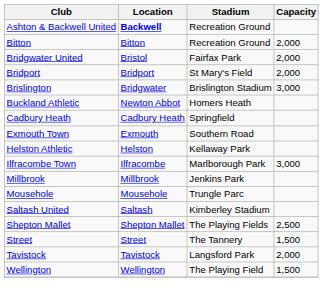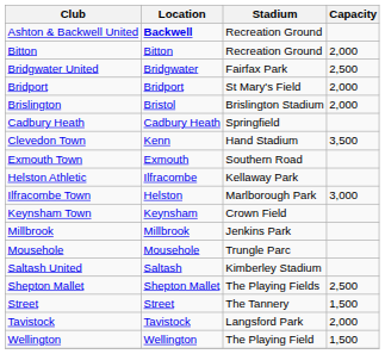Bridgwater United | Location: Bristol -> Bridgwater
Bridgwater United | Capacity: 2,000 -> 2,500
Brislington | Location: Bridgwater -> Bristol
Brislington | Capacity: 3,000 -> 2,000
- row: Buckland Athletic | Newton Abbot | Homers Heath
+ row: Clevedon Town | Kenn | Hand Stadium | 3,500
Helston Athletic | Location: Helston -> Ilfracombe
Ilfracombe Town | Location: Ilfracombe -> Helston
+ row: Keynsham Town | Keynsham | Crown Field
